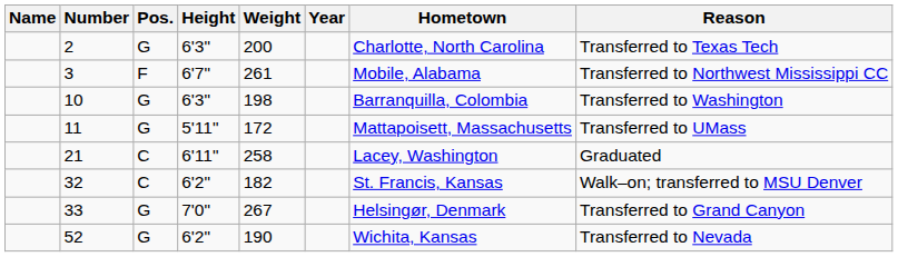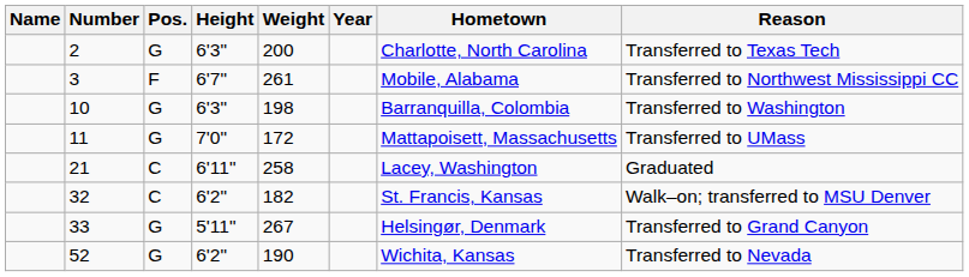11 | Height: 5'11" -> 7'0"
33 | Height: 7'0" -> 5'11"
